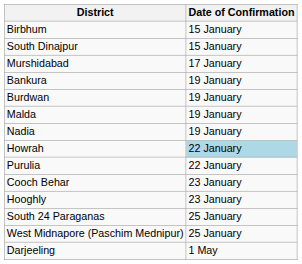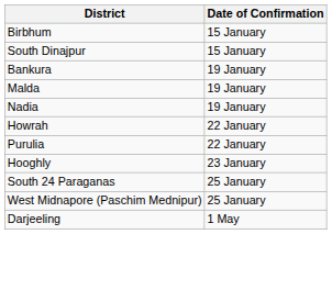- row: Murshidabad | 17 January
- row: Burdwan | 19 January
Howrah | Date of Confirmation: lightblue background -> no background
- row: Cooch Behar | 23 January
